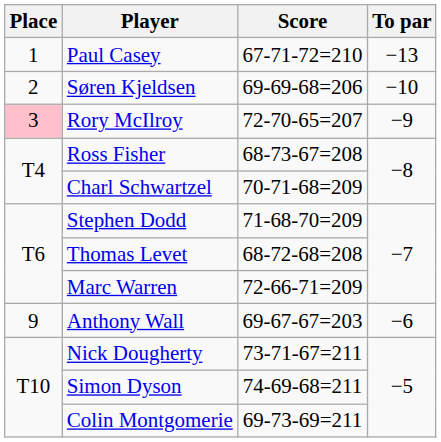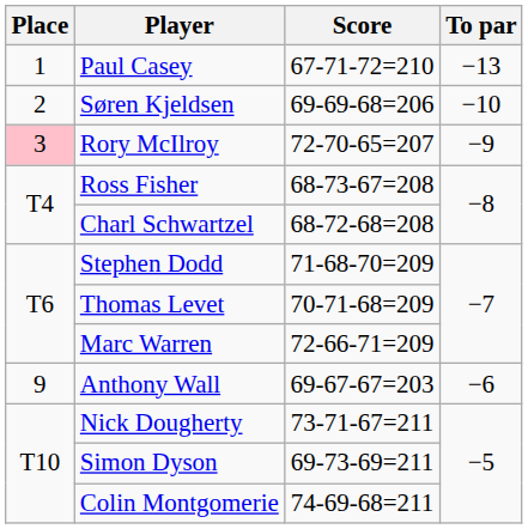Charl Schwartzel | Score: 70-71-68=209 -> 68-72-68=208
Thomas Levet | Score: 68-72-68=208 -> 70-71-68=209
Simon Dyson | Score: 74-69-68=211 -> 69-73-69=211
Colin Montgomerie | Score: 69-73-69=211 -> 74-69-68=211
